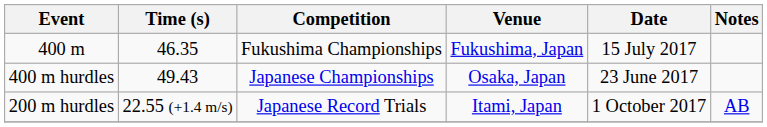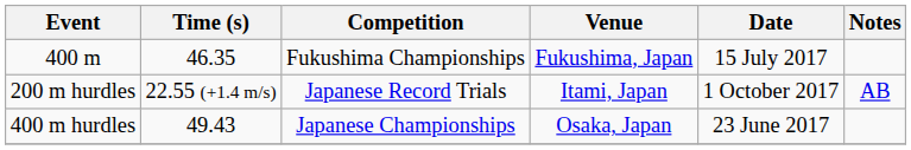rows swapped: 200 m hurdles <-> 400 m hurdles
